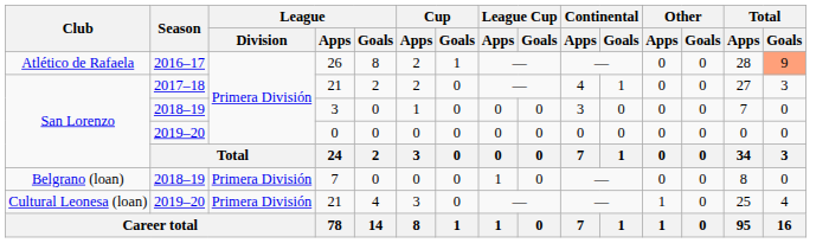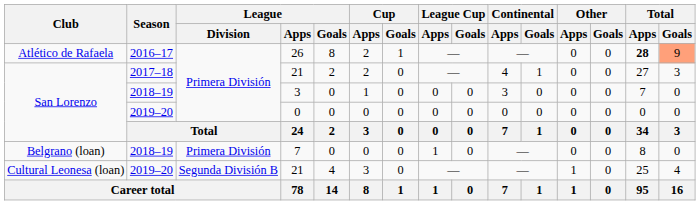26 | Total / Apps: normal -> bold
Cultural Leonesa (loan) / 21 | League / Division: Primera División -> Segunda División B
